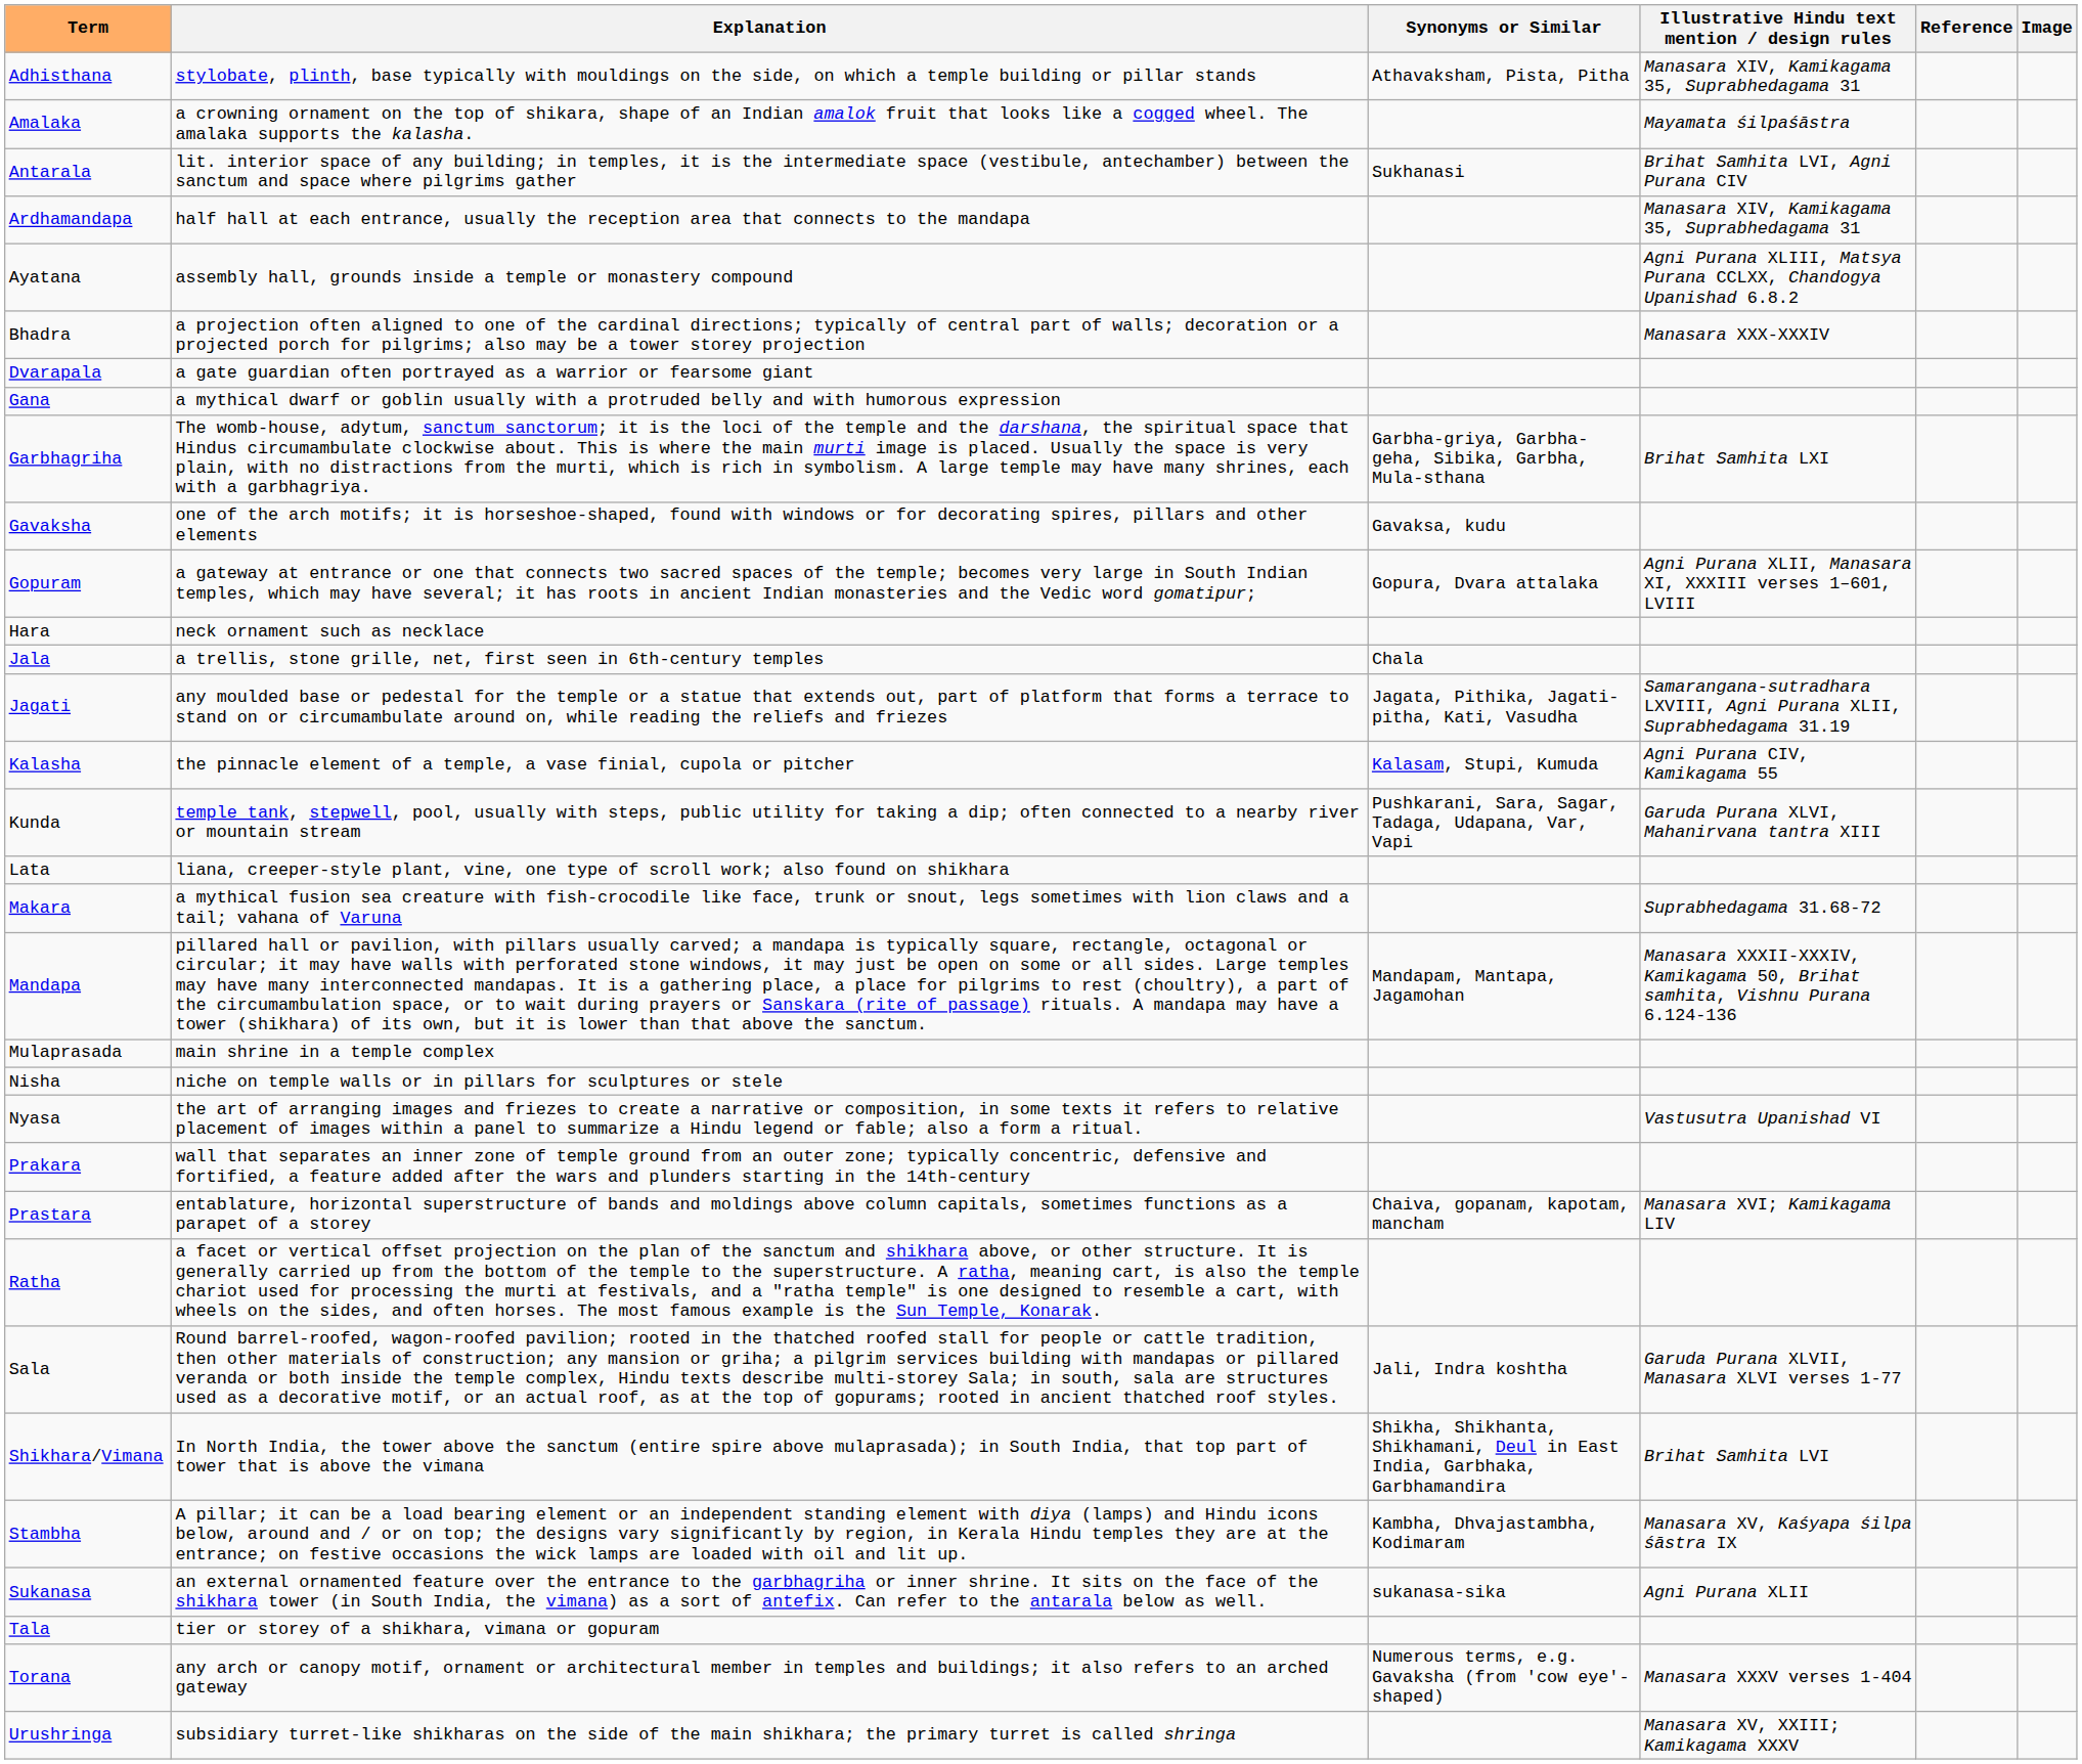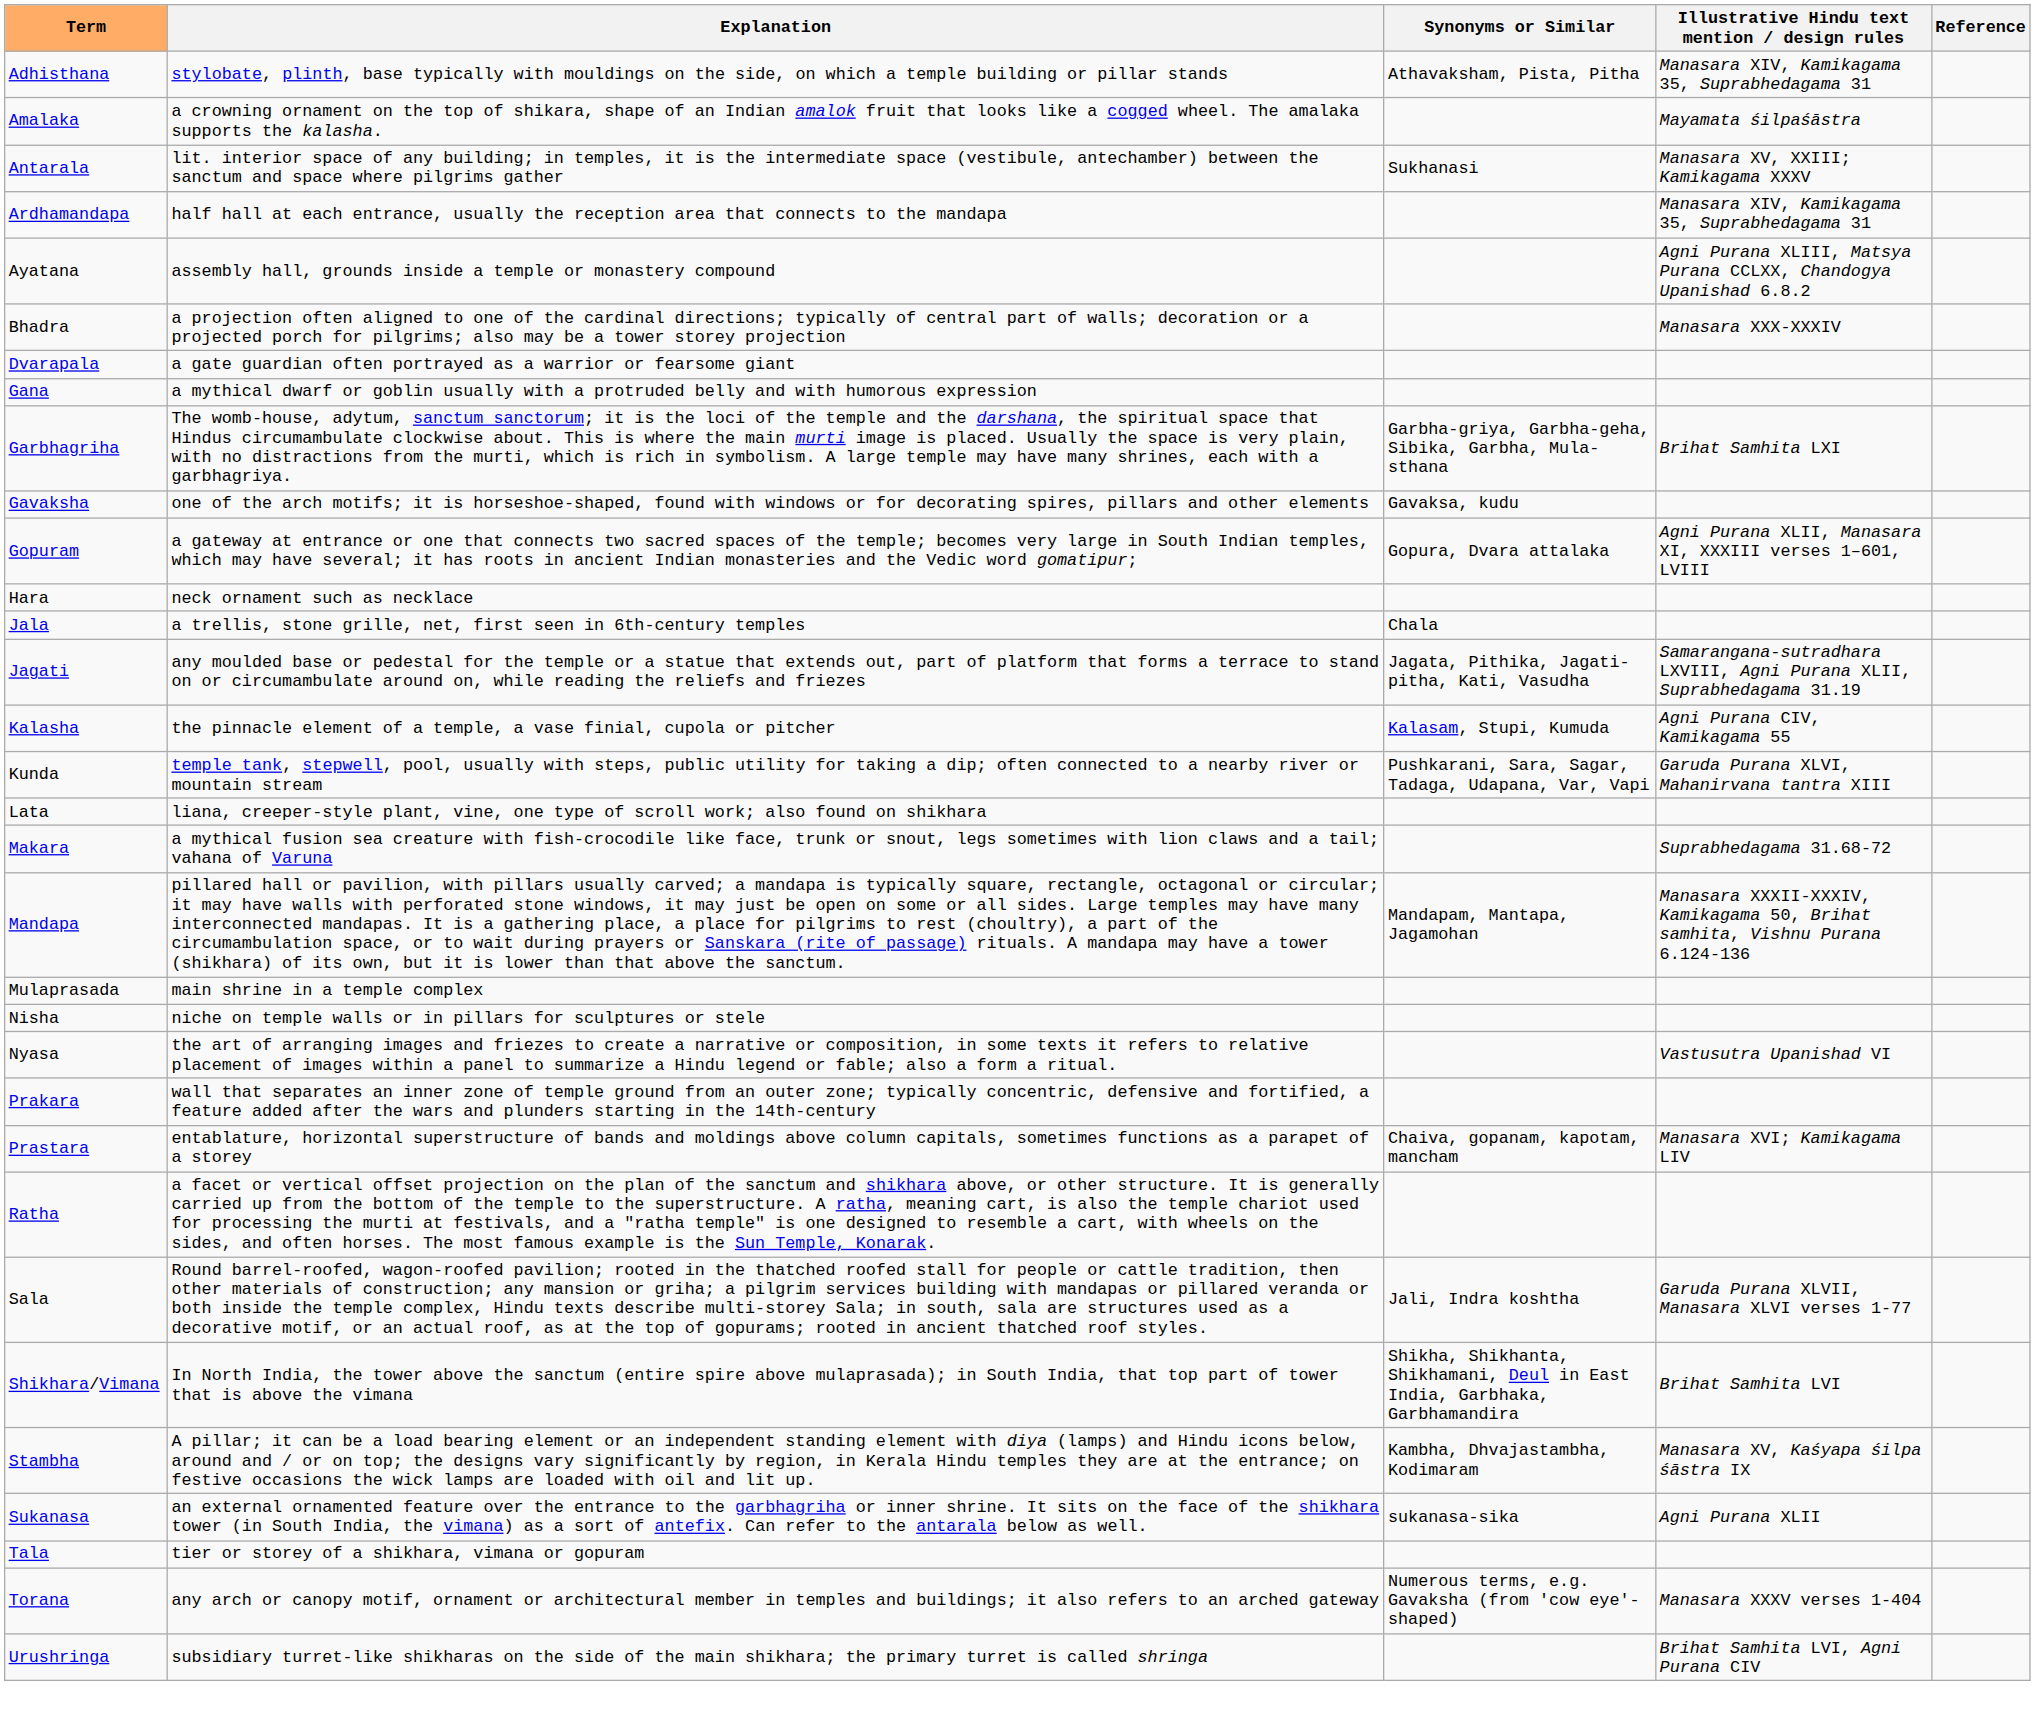- column: Image
Antarala | Illustrative Hindu text mention / design rules: Brihat Samhita LVI, Agni Purana CIV -> Manasara XV, XXIII; Kamikagama XXXV
Urushringa | Illustrative Hindu text mention / design rules: Manasara XV, XXIII; Kamikagama XXXV -> Brihat Samhita LVI, Agni Purana CIV
